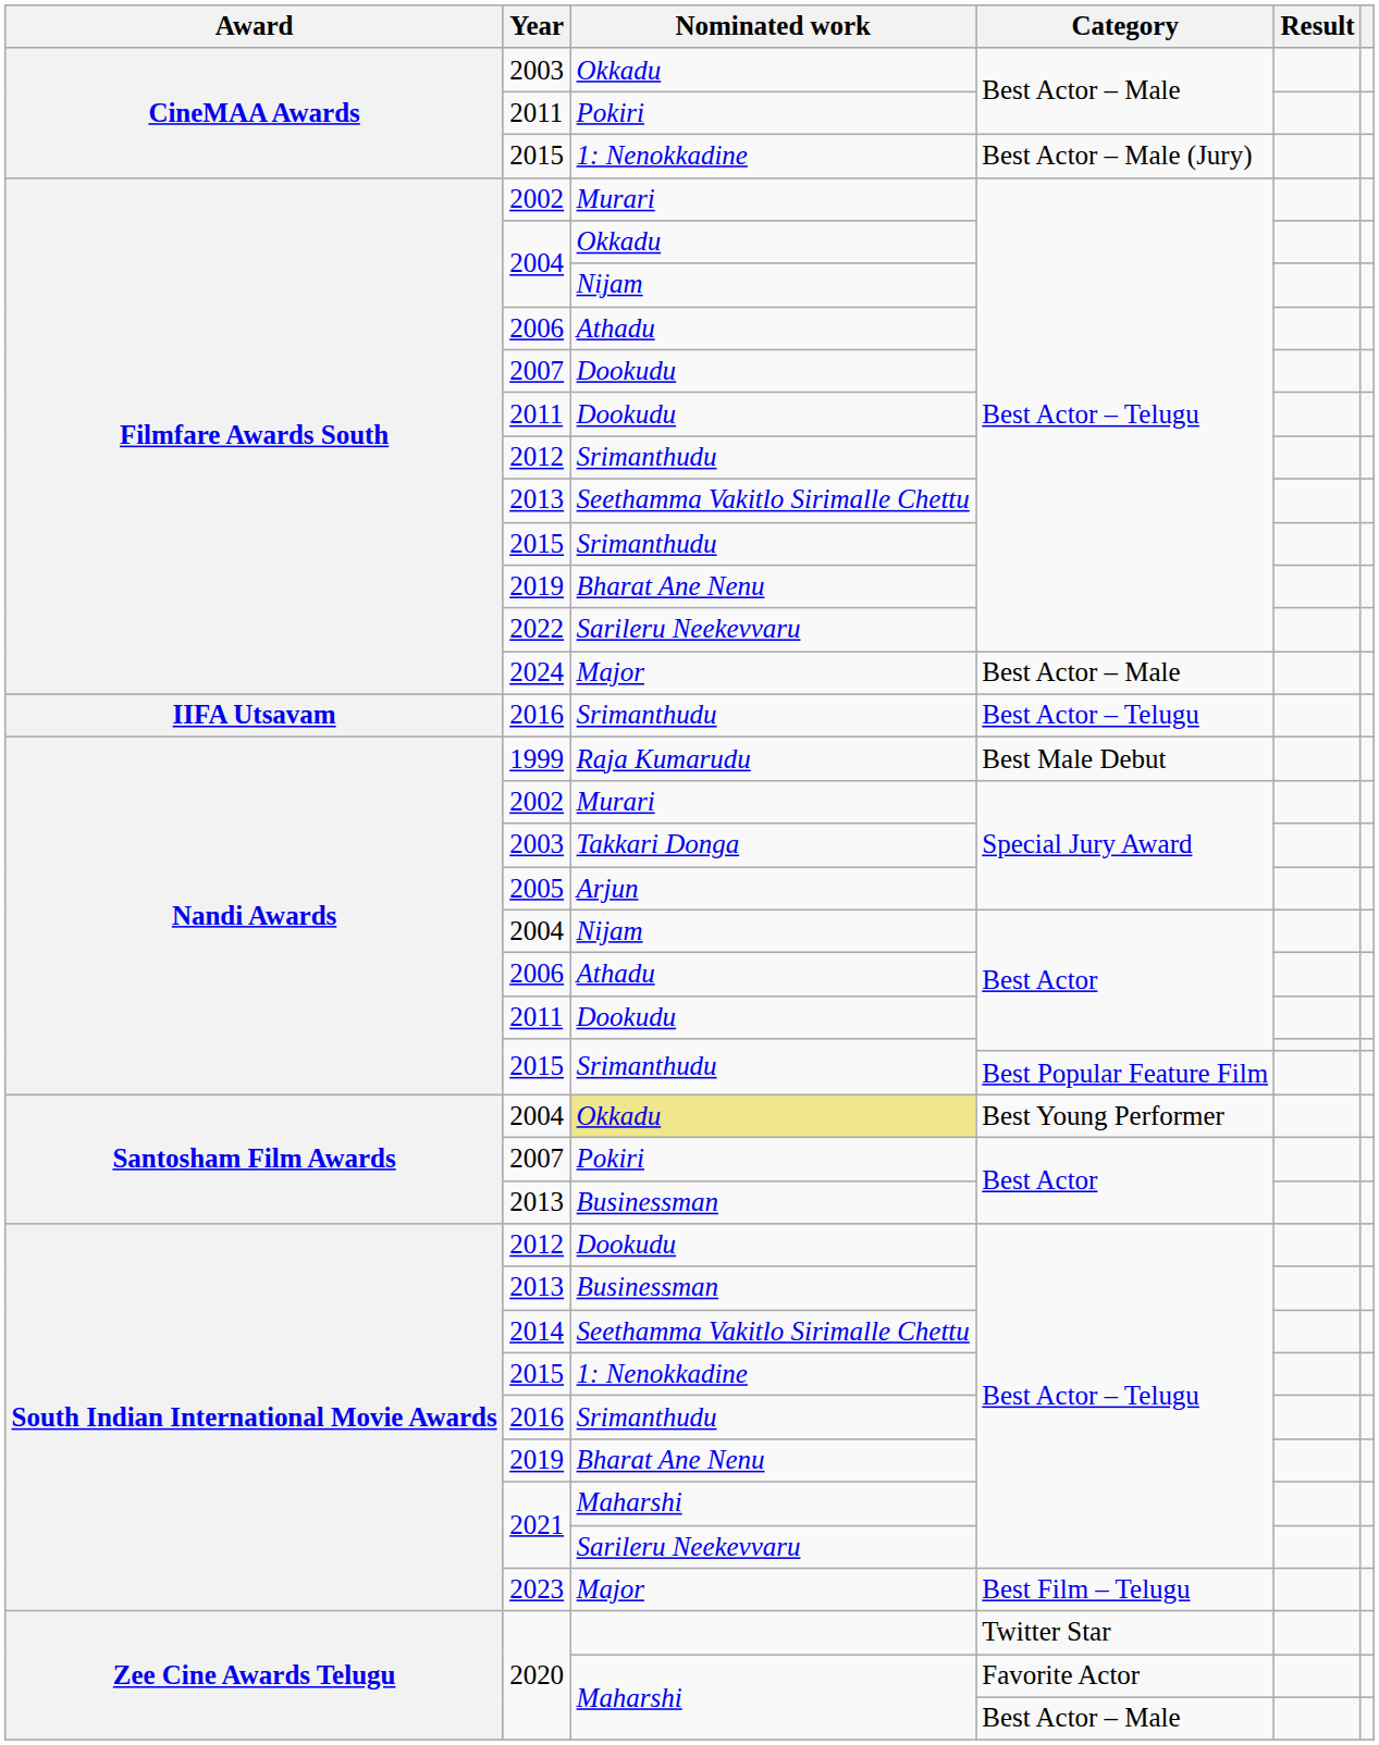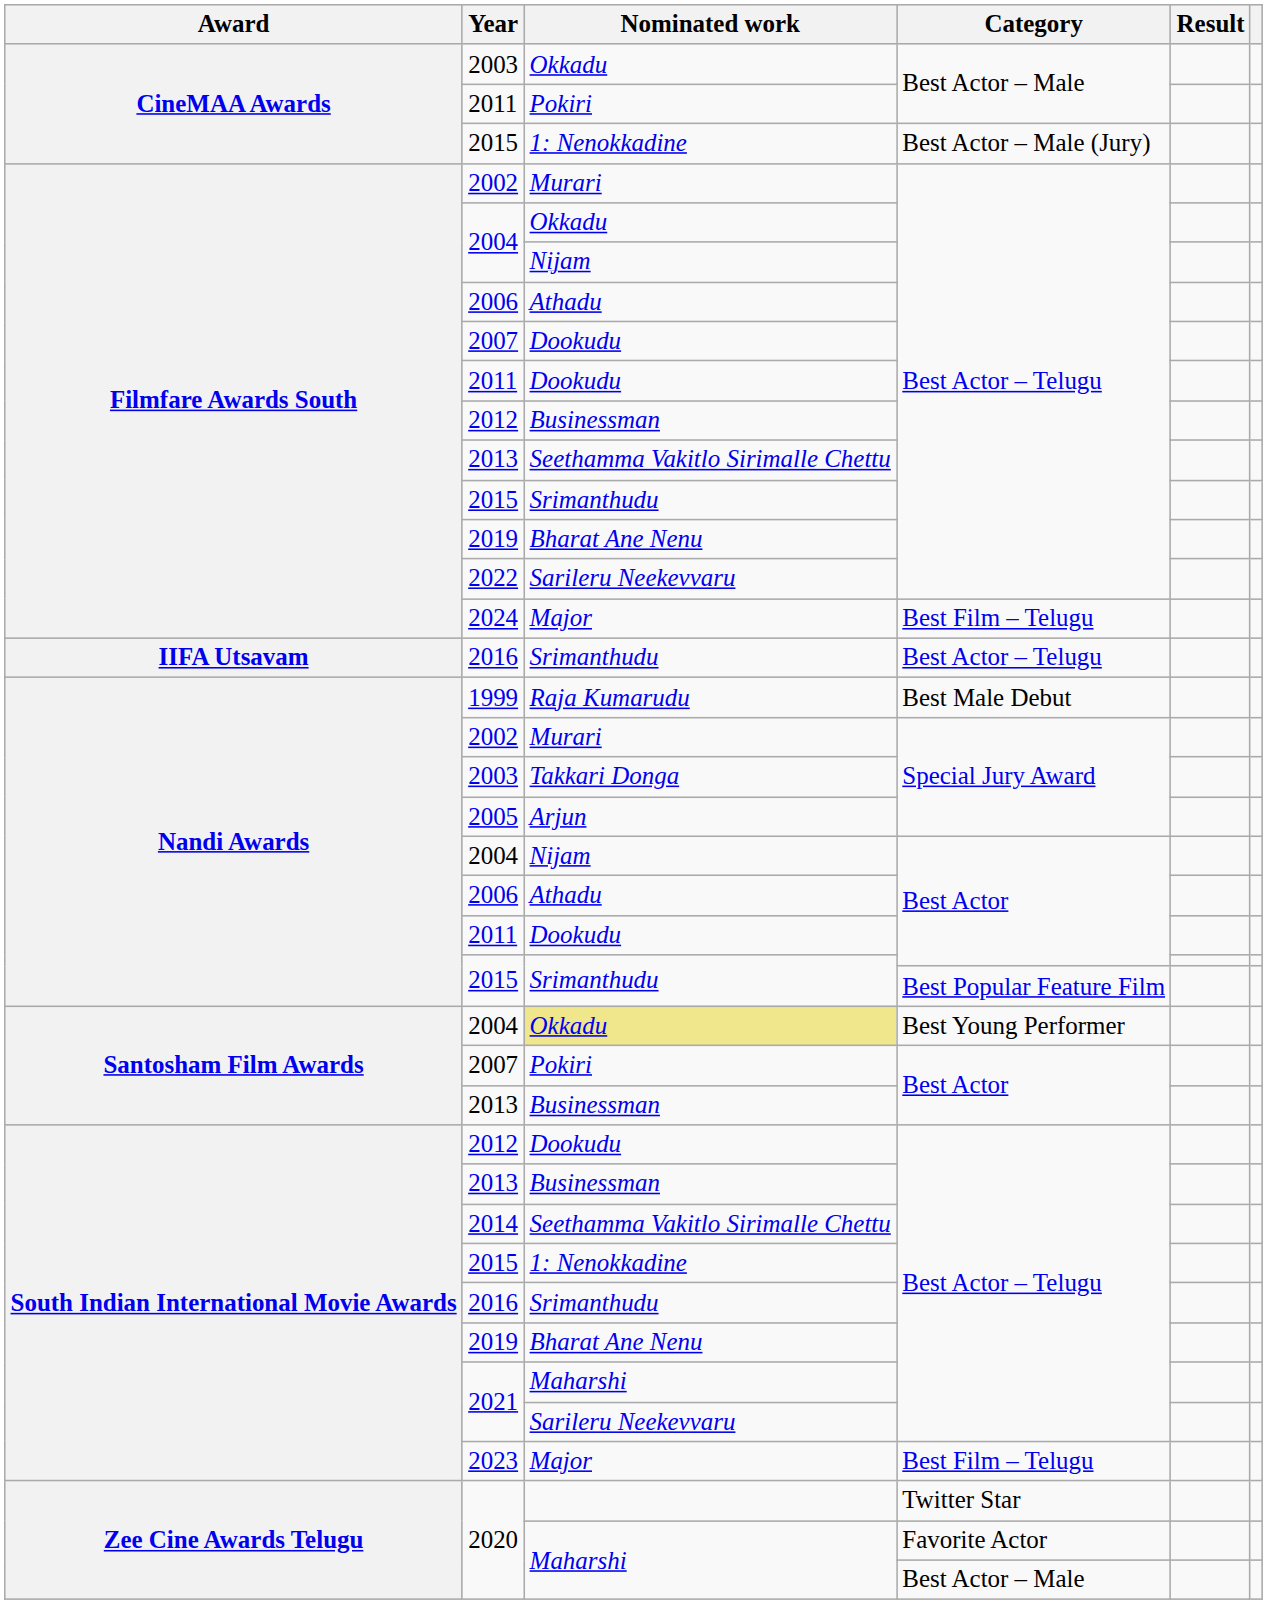Filmfare Awards South / 2012 | Nominated work: Srimanthudu -> Businessman
2024 | Category: Best Actor – Male -> Best Film – Telugu
